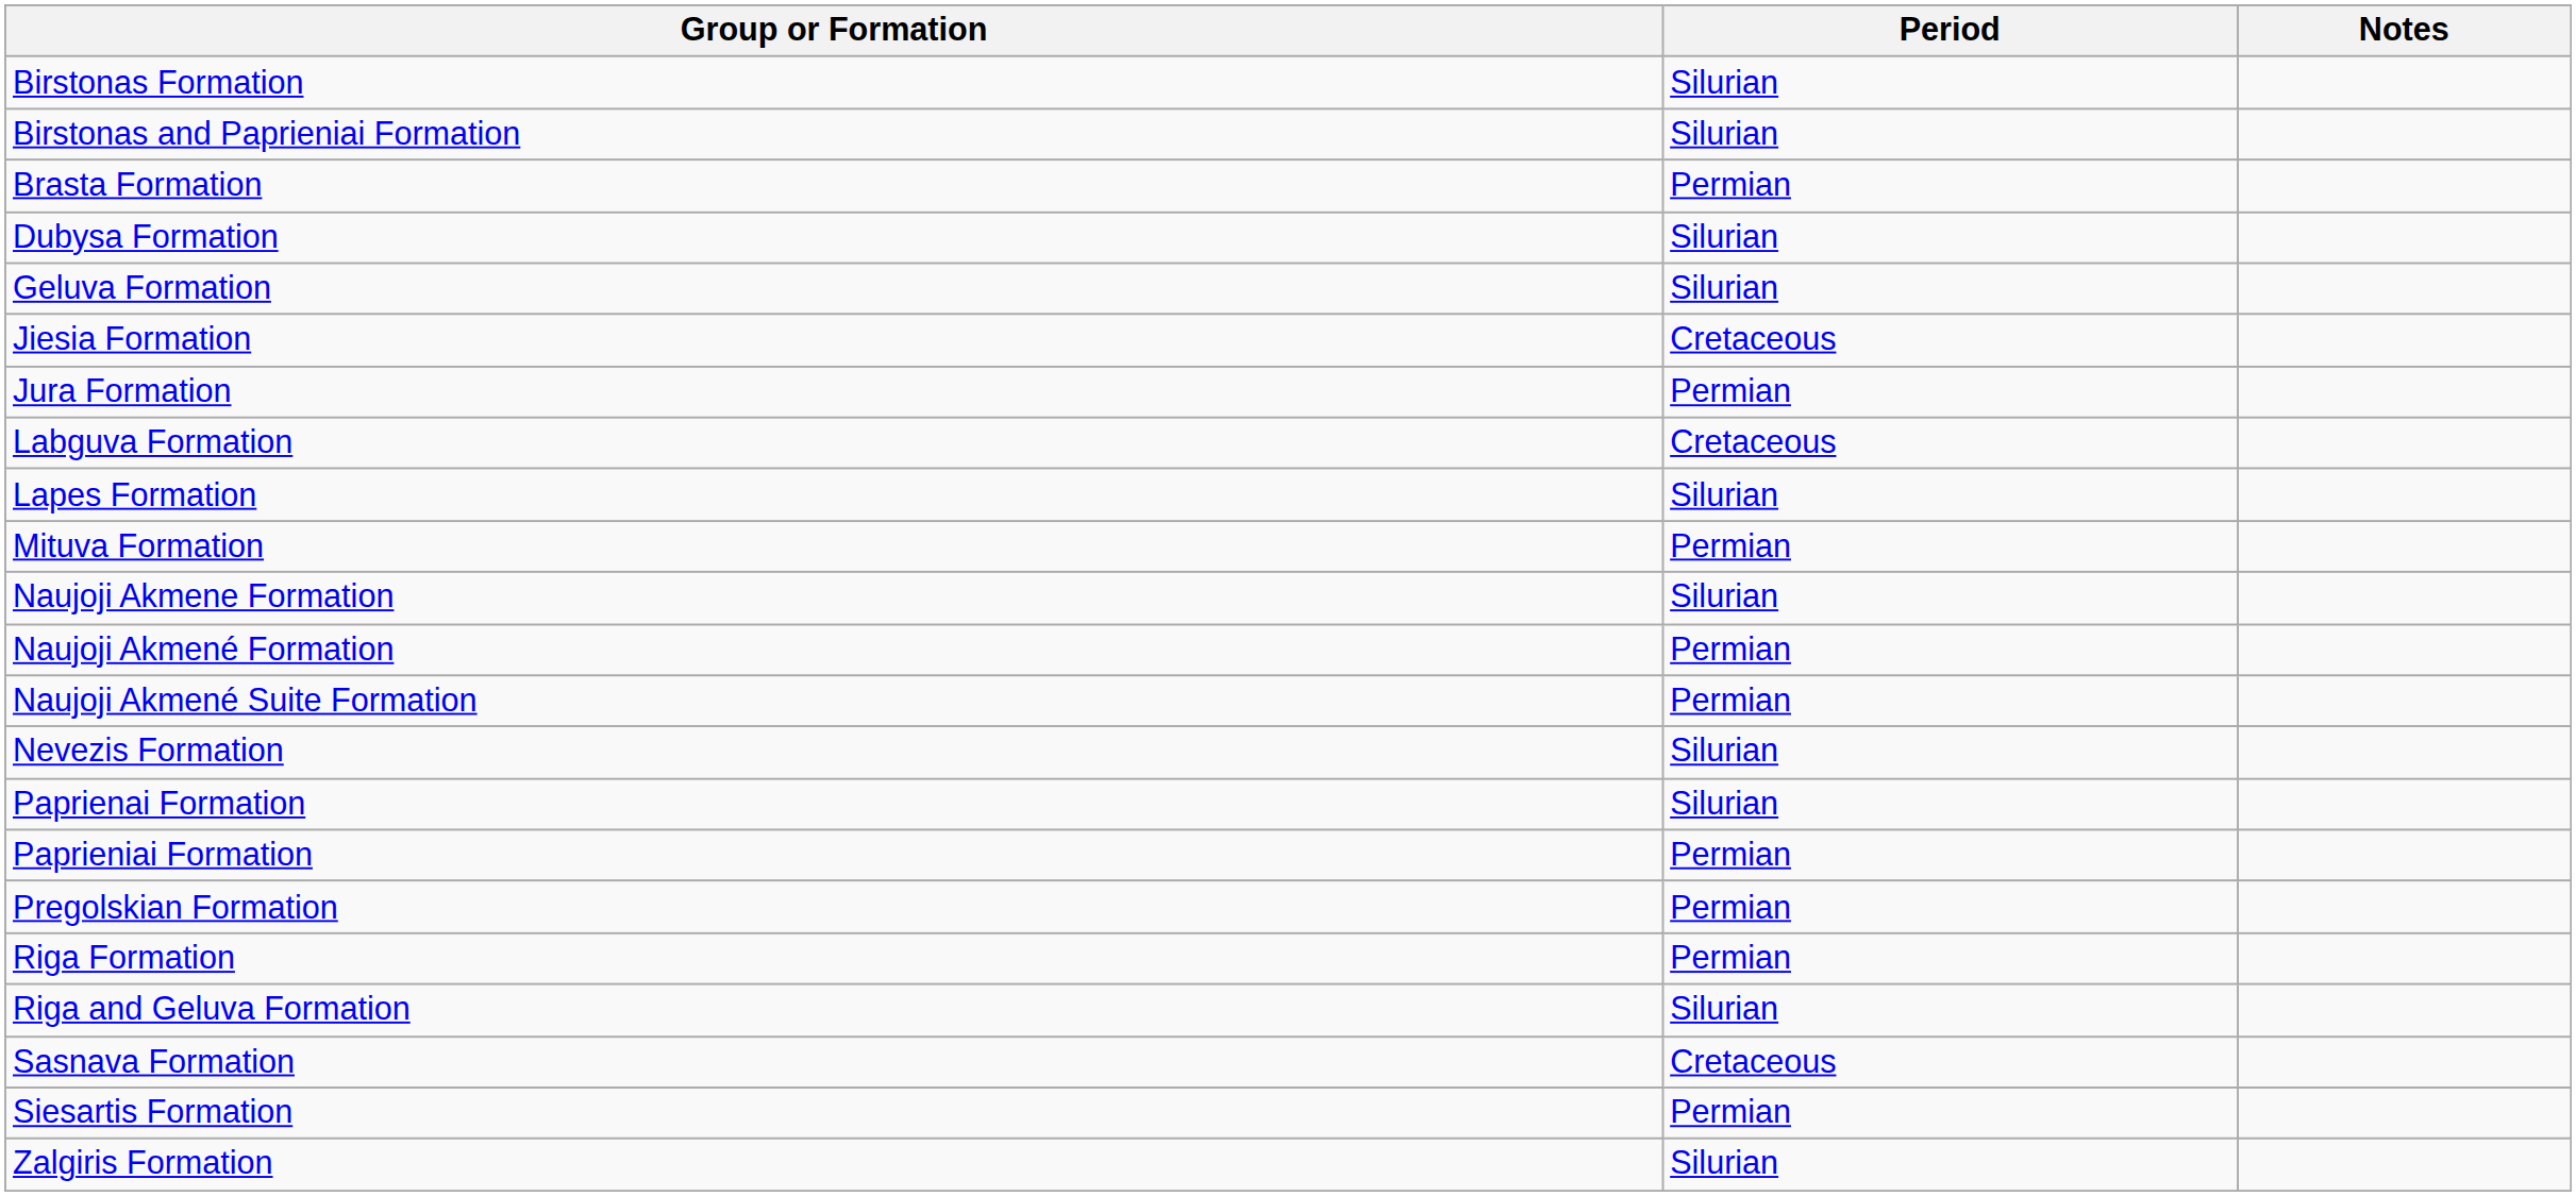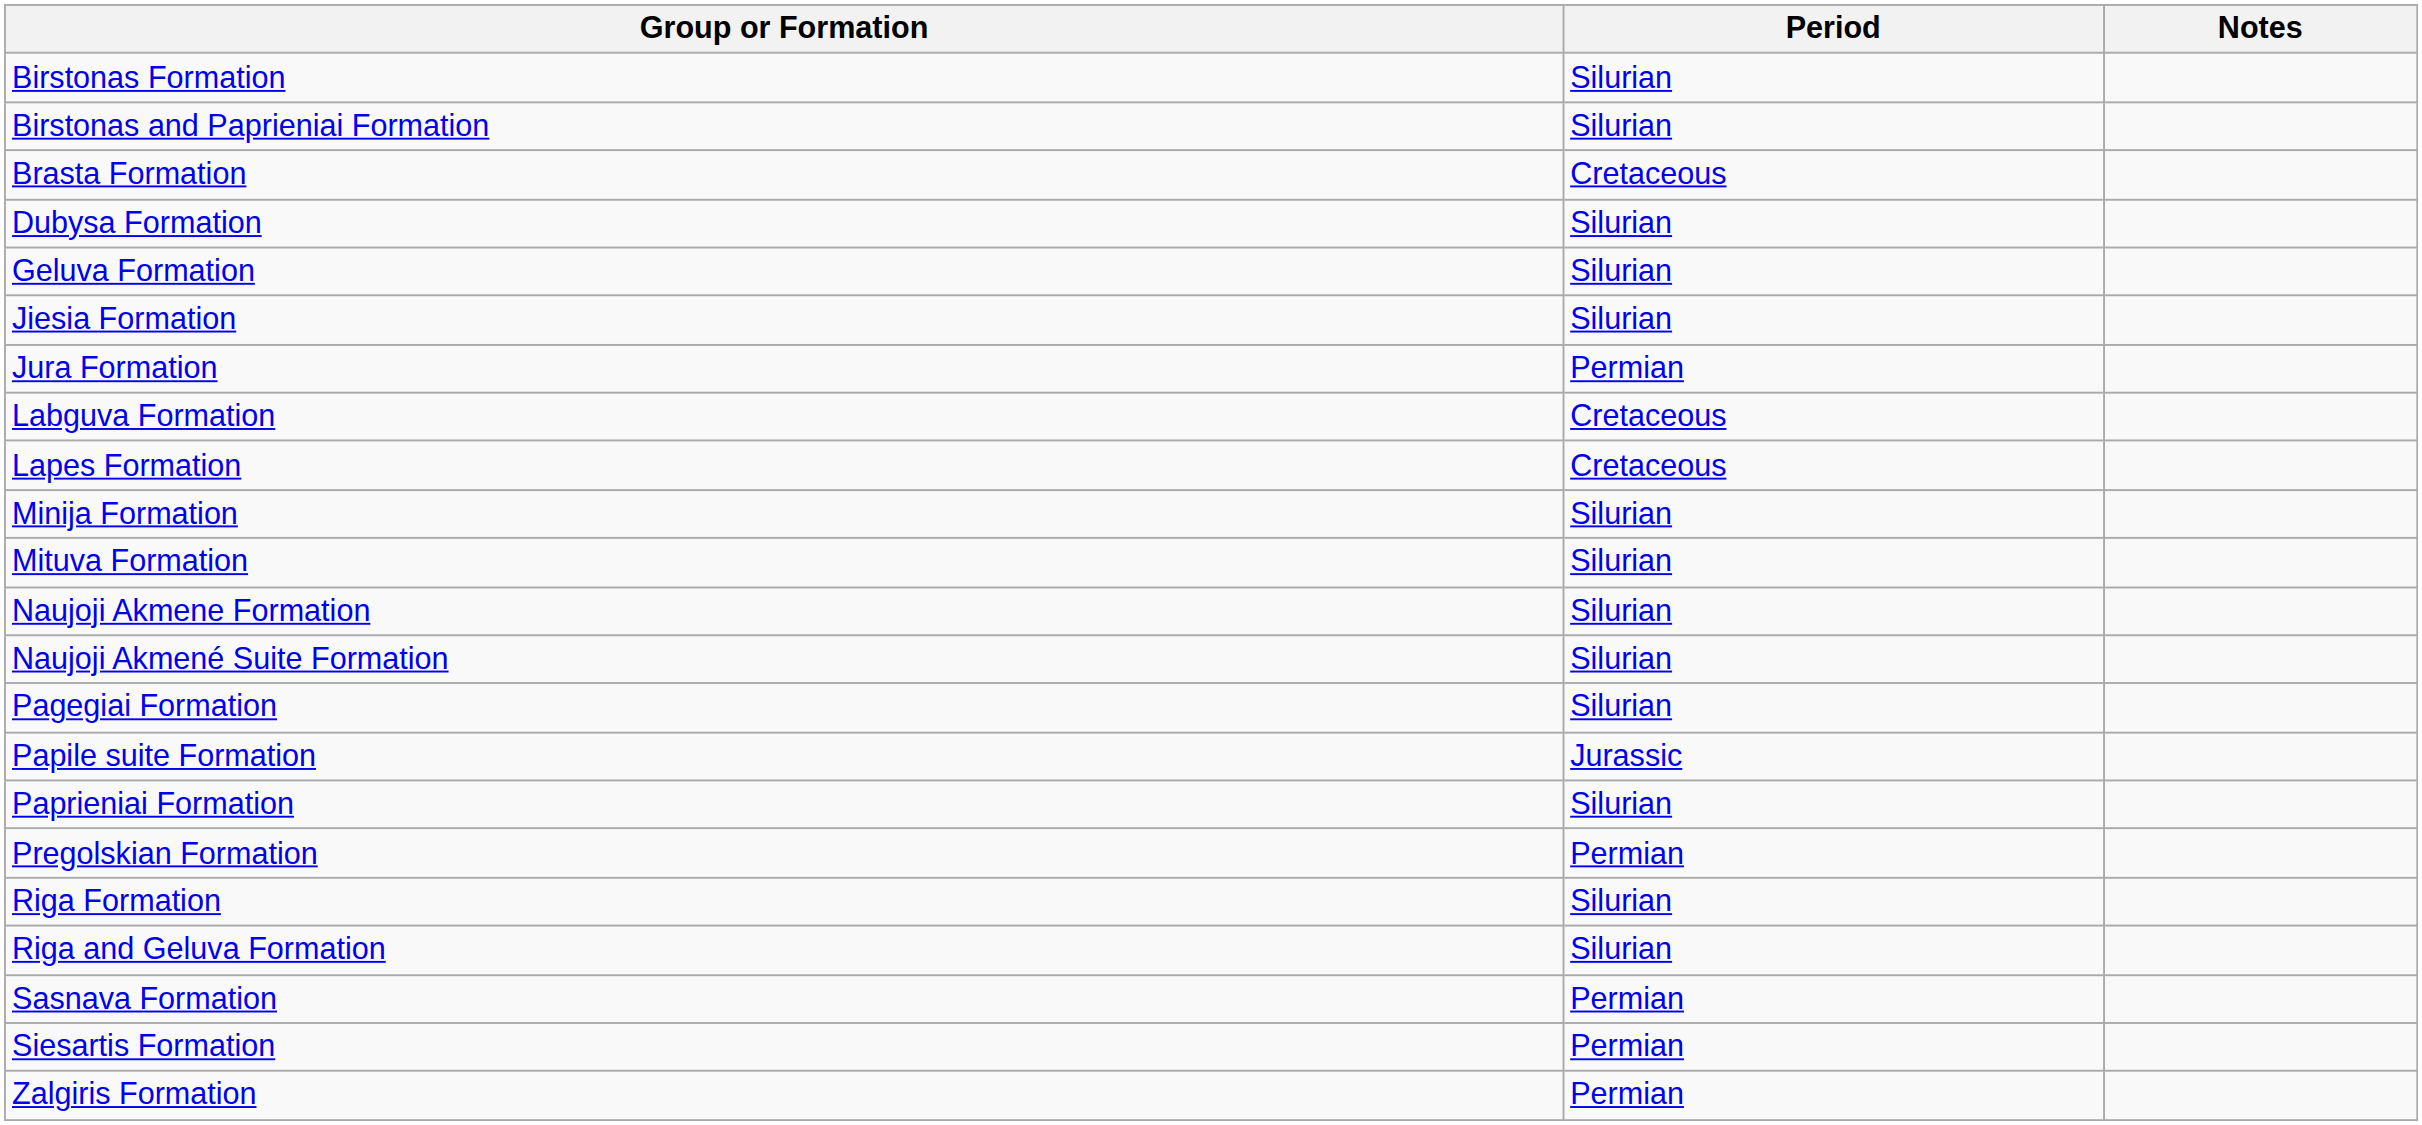Brasta Formation | Period: Permian -> Cretaceous
Jiesia Formation | Period: Cretaceous -> Silurian
Lapes Formation | Period: Silurian -> Cretaceous
+ row: Minija Formation | Silurian
Mituva Formation | Period: Permian -> Silurian
- row: Naujoji Akmené Formation | Permian
Naujoji Akmené Suite Formation | Period: Permian -> Silurian
- row: Nevezis Formation | Silurian
+ row: Pagegiai Formation | Silurian
+ row: Papile suite Formation | Jurassic
- row: Paprienai Formation | Silurian
Paprieniai Formation | Period: Permian -> Silurian
Riga Formation | Period: Permian -> Silurian
Sasnava Formation | Period: Cretaceous -> Permian
Zalgiris Formation | Period: Silurian -> Permian
